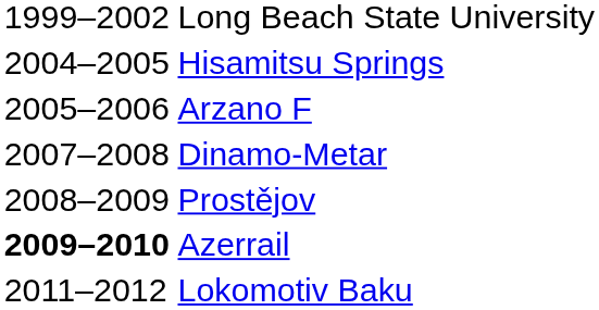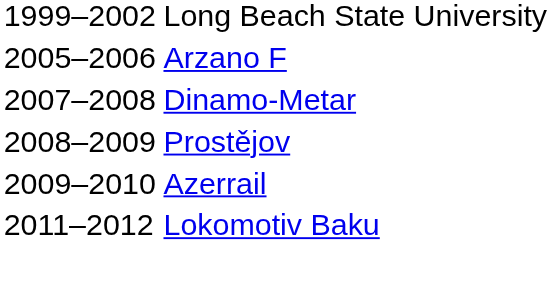- row: 2004–2005 | Hisamitsu Springs
Azerrail | column 1: bold -> normal
